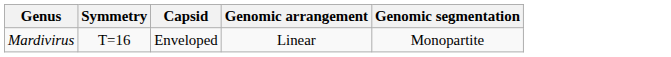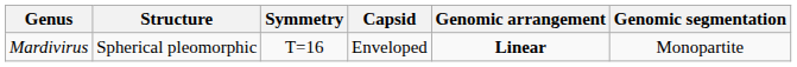+ column: Structure | Spherical pleomorphic
Mardivirus | Genomic arrangement: normal -> bold
